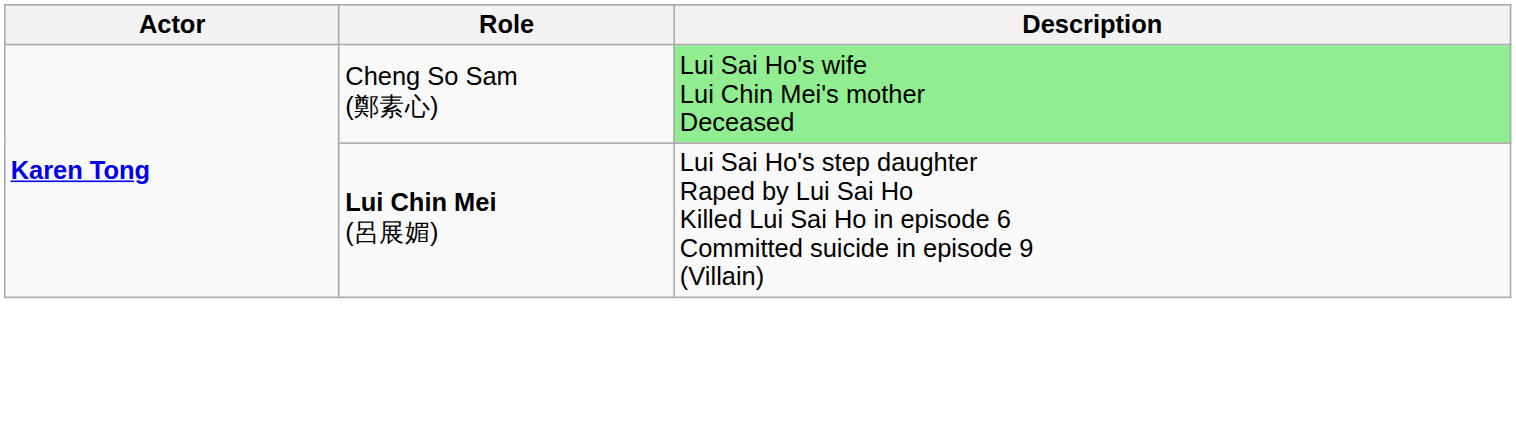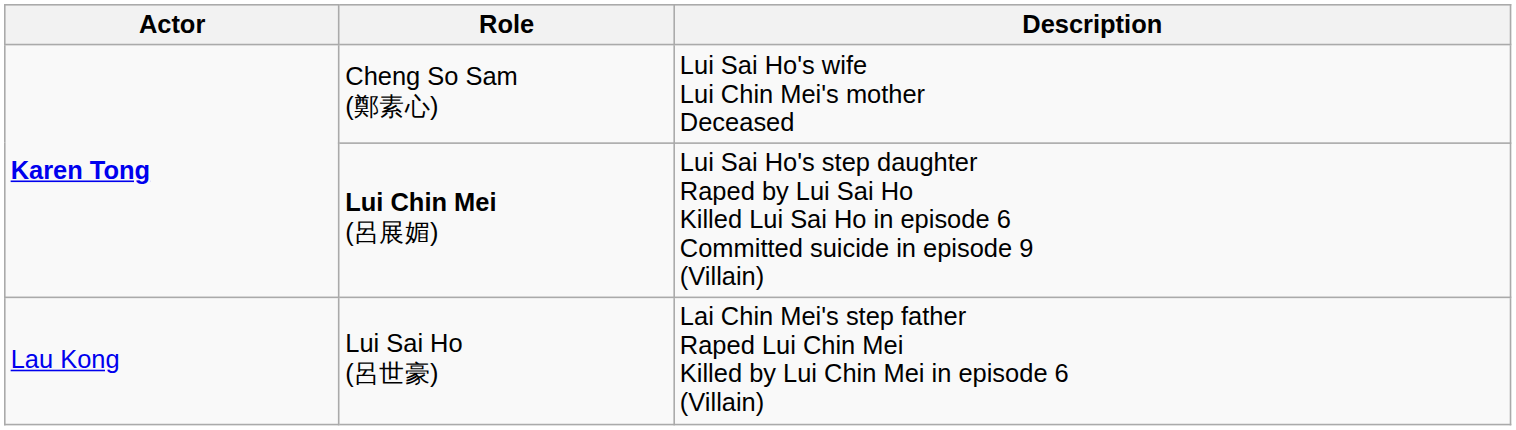Cheng So Sam (鄭素心) | Description: lightgreen background -> no background
+ row: Lau Kong | Lui Sai Ho (呂世豪) | Lai Chin Mei's step father Raped Lui Chin Mei Killed by Lui Chin Mei in episode 6 (Villain)
